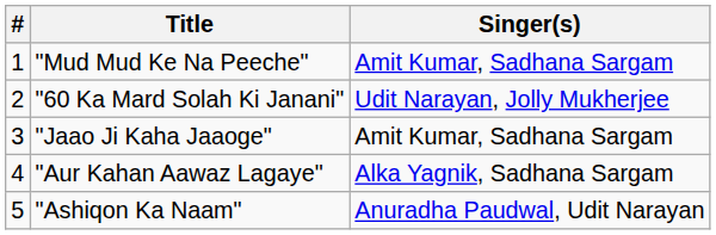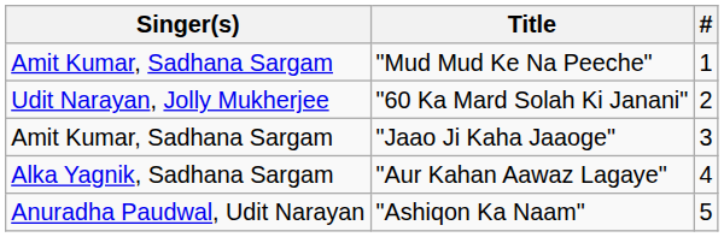columns swapped: # <-> Singer(s)
